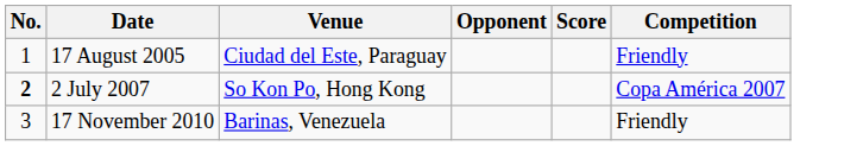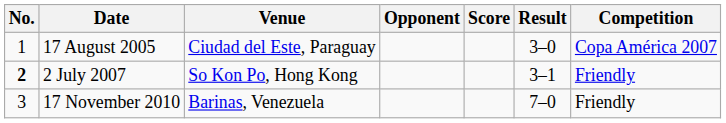+ column: Result | 3–0 | 3–1 | 7–0
17 August 2005 | Competition: Friendly -> Copa América 2007
2 July 2007 | Competition: Copa América 2007 -> Friendly
